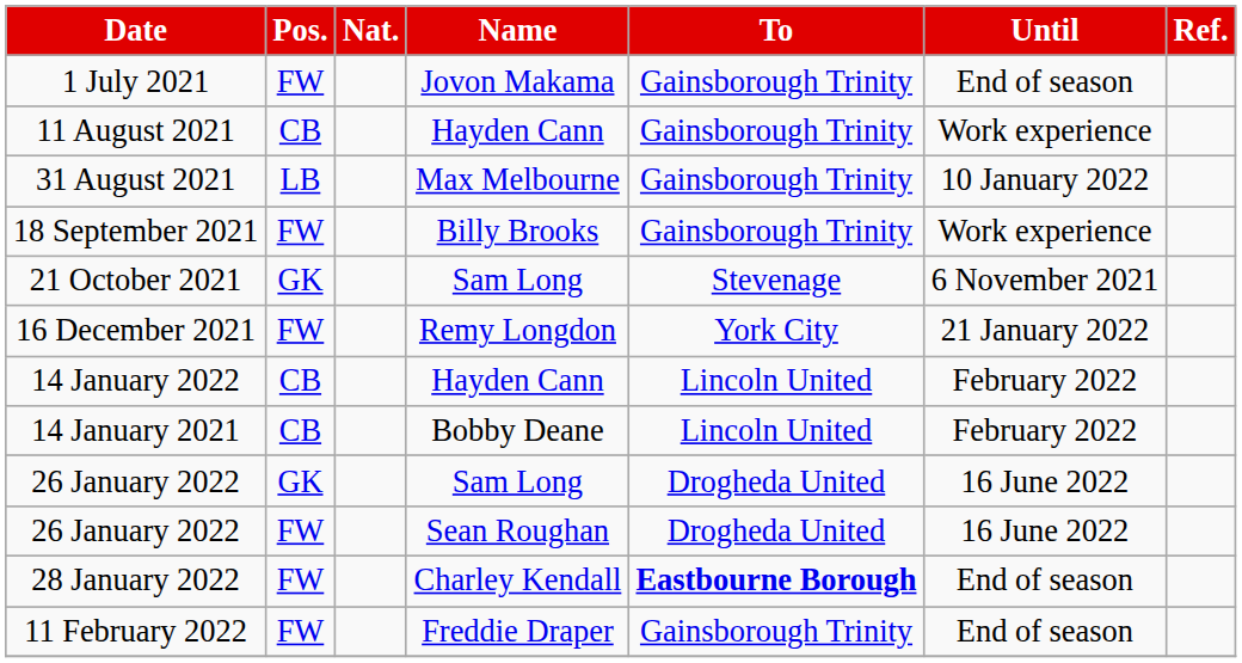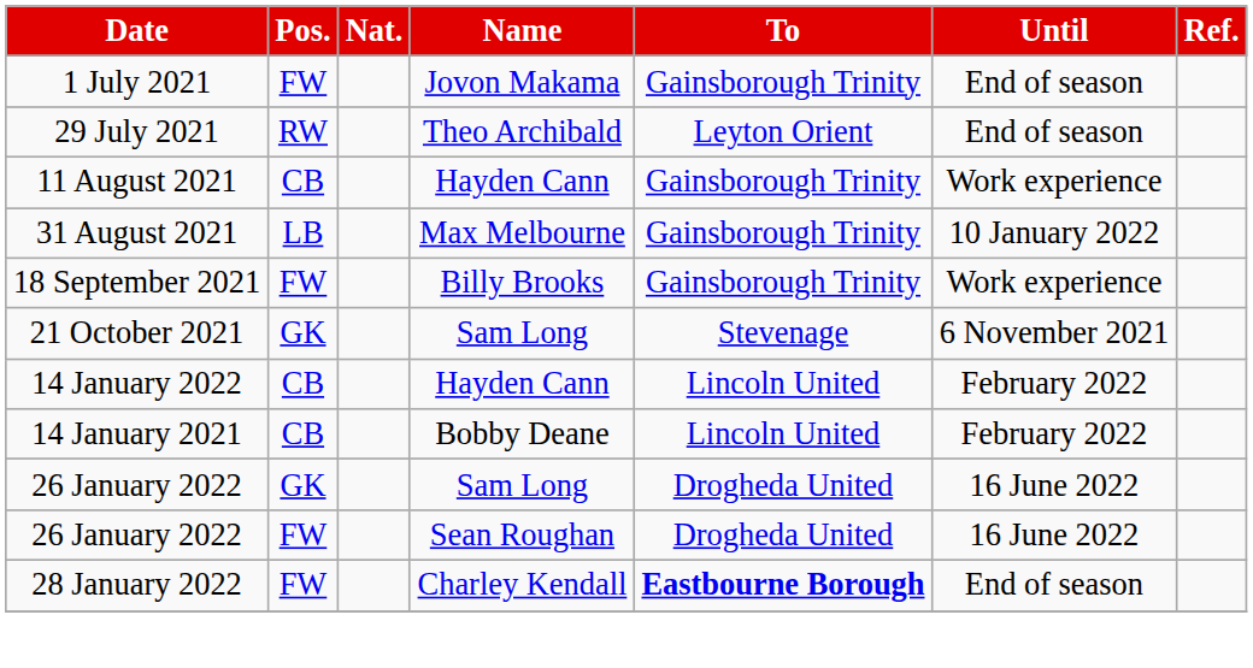+ row: 29 July 2021 | RW | Theo Archibald | Leyton Orient | End of season
- row: 16 December 2021 | FW | Remy Longdon | York City | 21 January 2022
- row: 11 February 2022 | FW | Freddie Draper | Gainsborough Trinity | End of season
